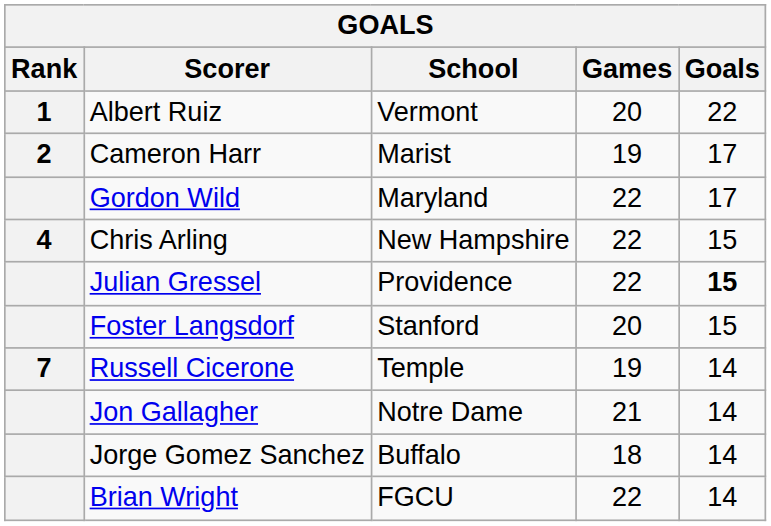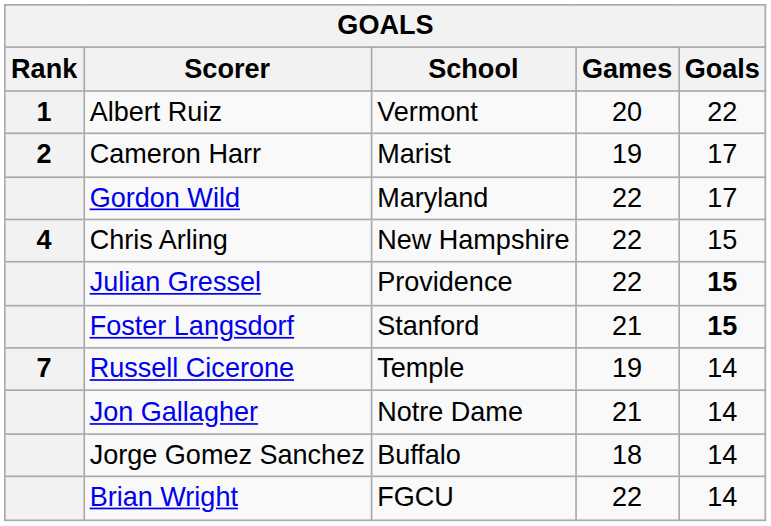Foster Langsdorf | Games: 20 -> 21
Foster Langsdorf | Goals: normal -> bold
